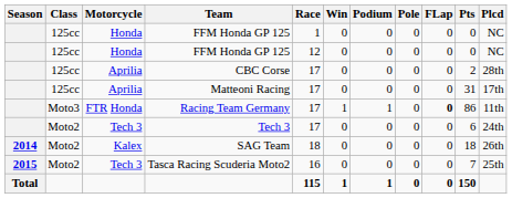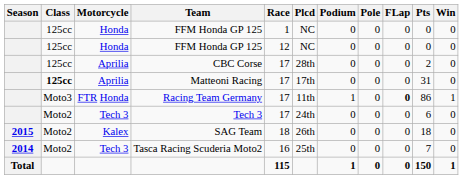columns swapped: Win <-> Plcd
Matteoni Racing | Class: normal -> bold
SAG Team | Season: 2014 -> 2015
Tasca Racing Scuderia Moto2 | Season: 2015 -> 2014
